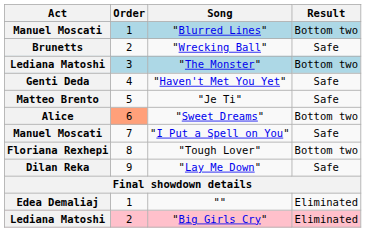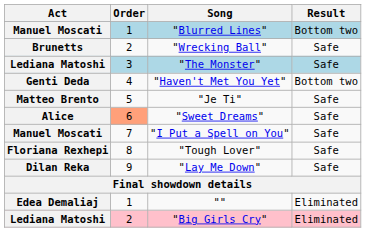"The Monster" | Result: Bottom two -> Safe
"Haven't Met You Yet" | Result: Safe -> Bottom two
"Sweet Dreams" | Result: Bottom two -> Safe
"Tough Lover" | Result: Bottom two -> Safe
